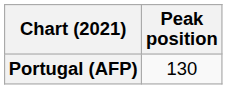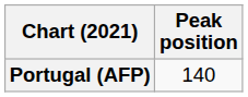Portugal (AFP) | Peak position: 130 -> 140
